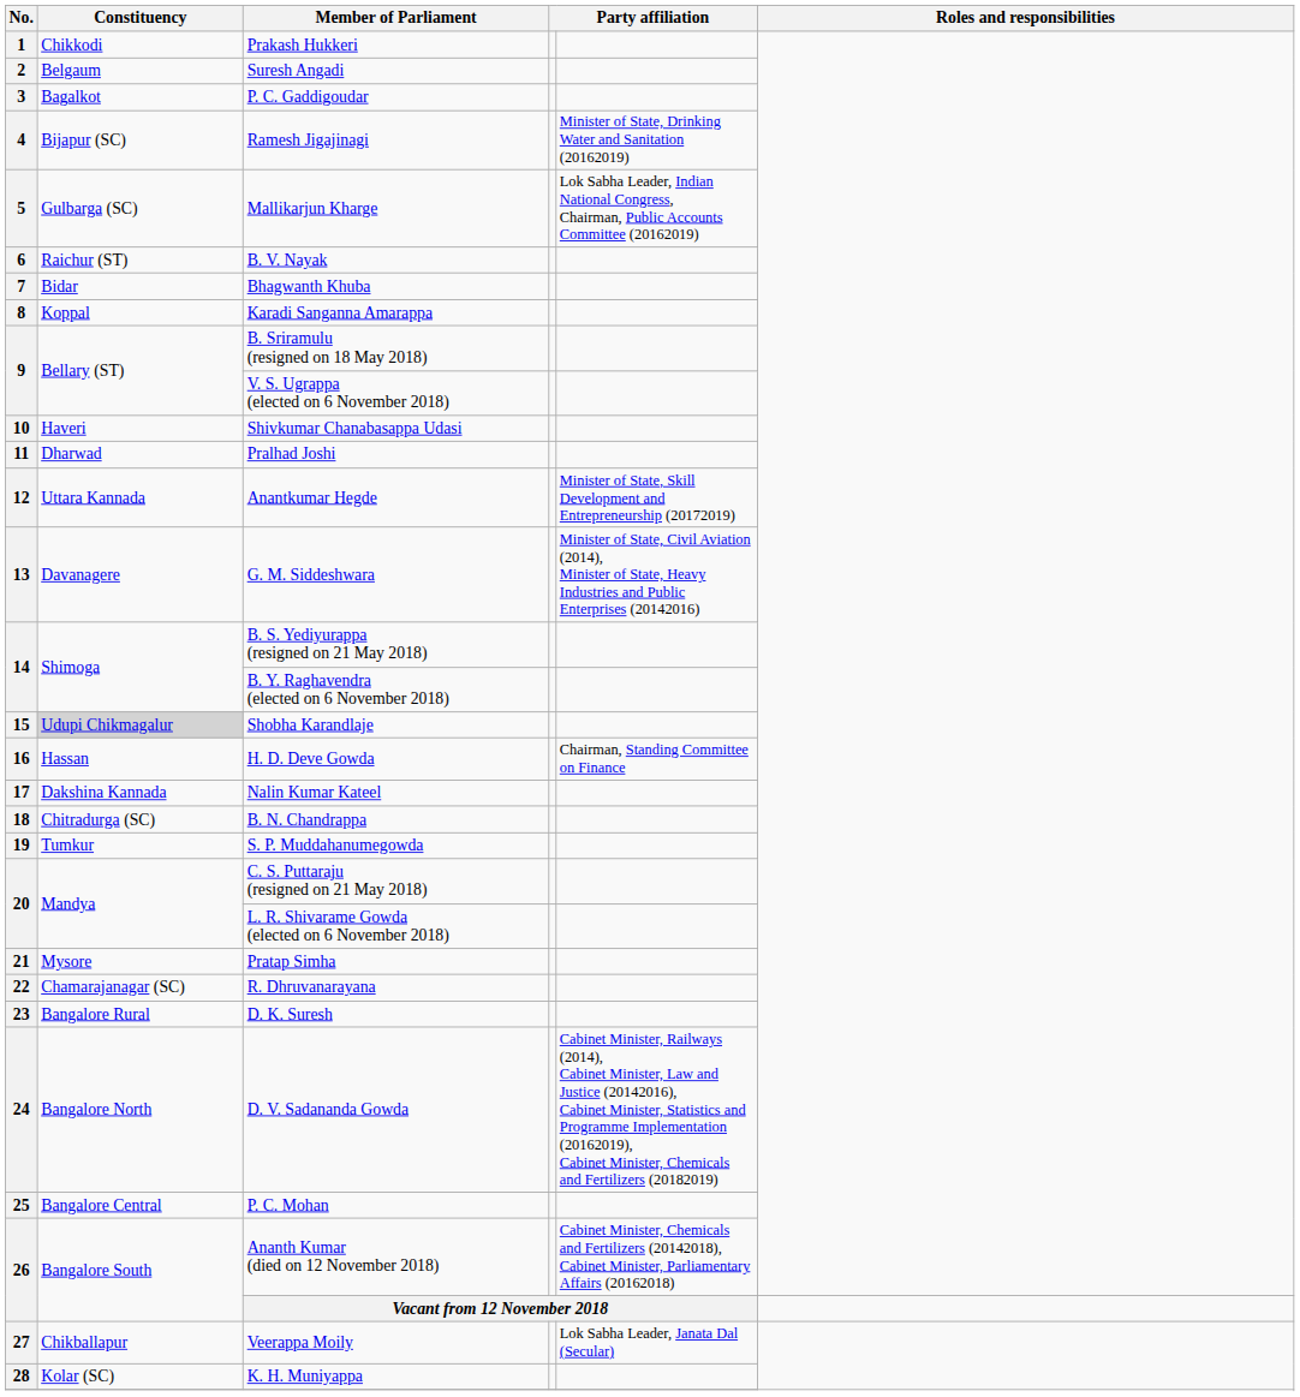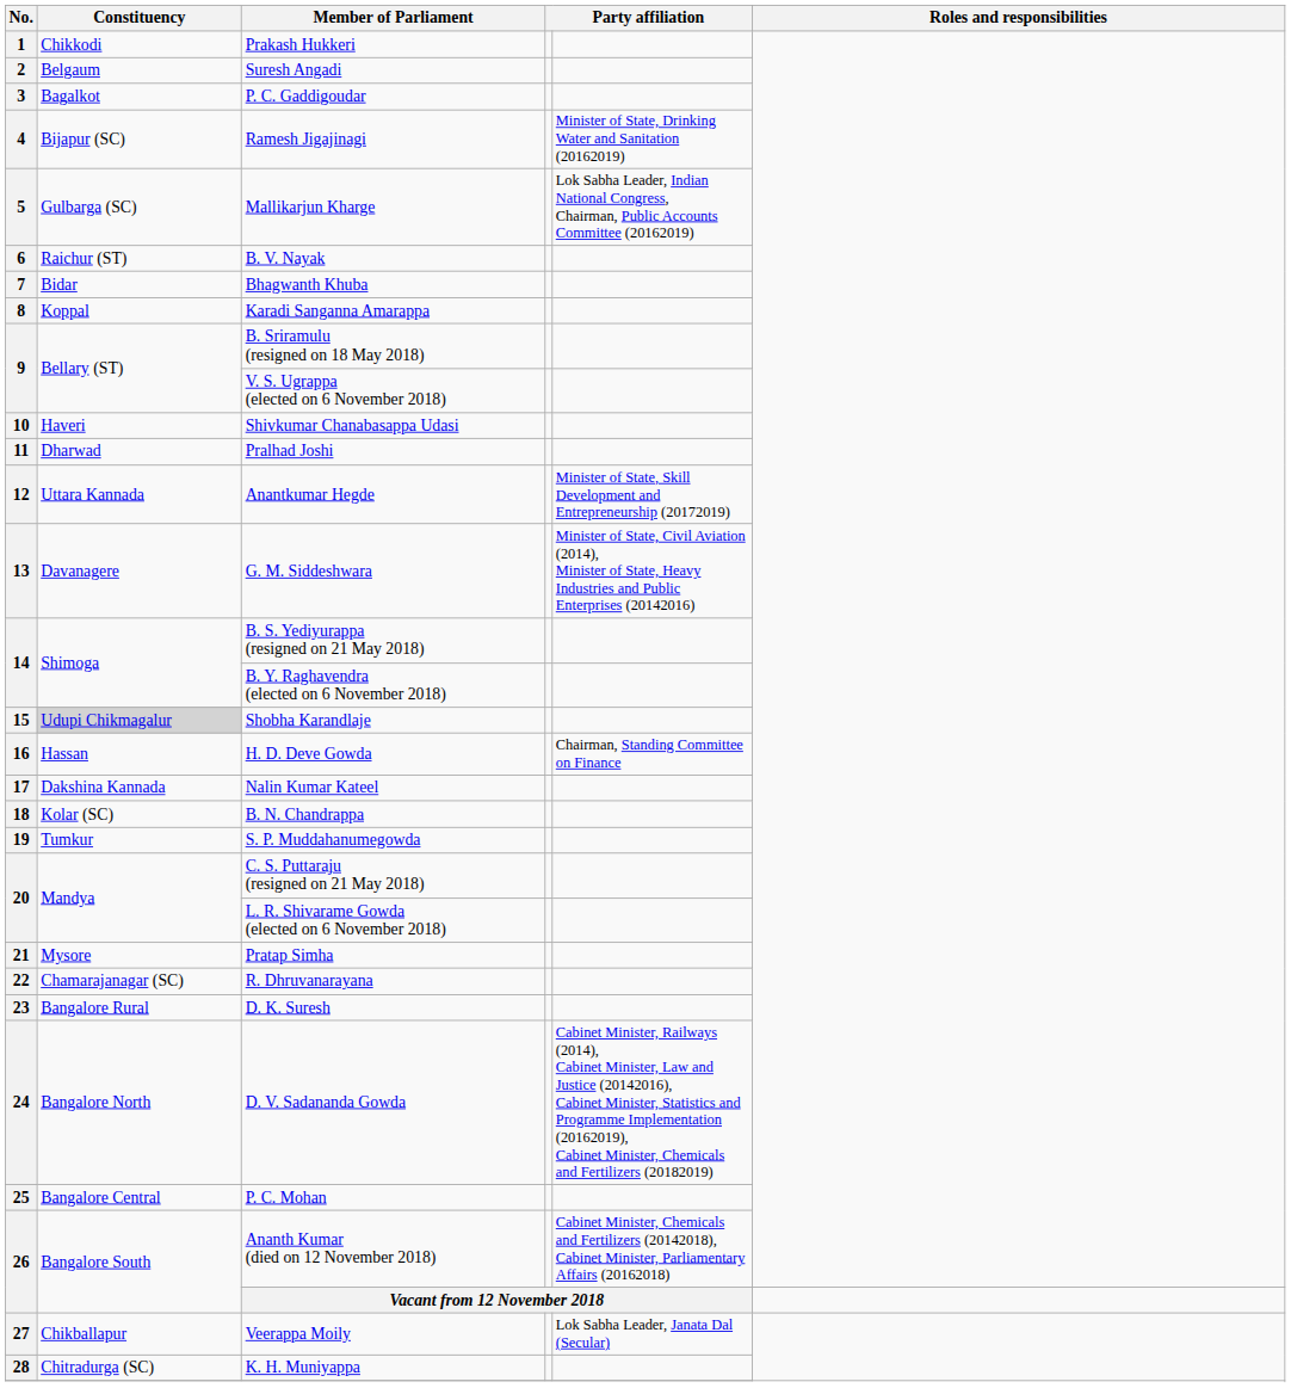B. N. Chandrappa | Constituency: Chitradurga (SC) -> Kolar (SC)
K. H. Muniyappa | Constituency: Kolar (SC) -> Chitradurga (SC)
